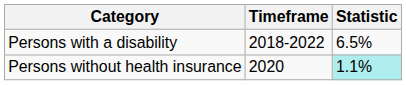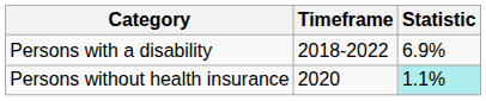Persons with a disability | Statistic: 6.5% -> 6.9%
